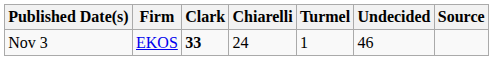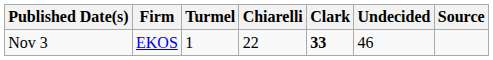columns swapped: Clark <-> Turmel
Nov 3 | Chiarelli: 24 -> 22
